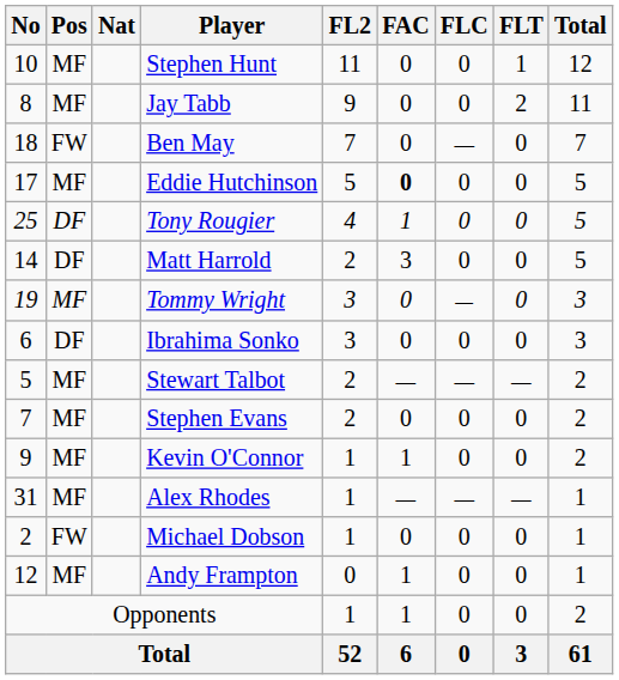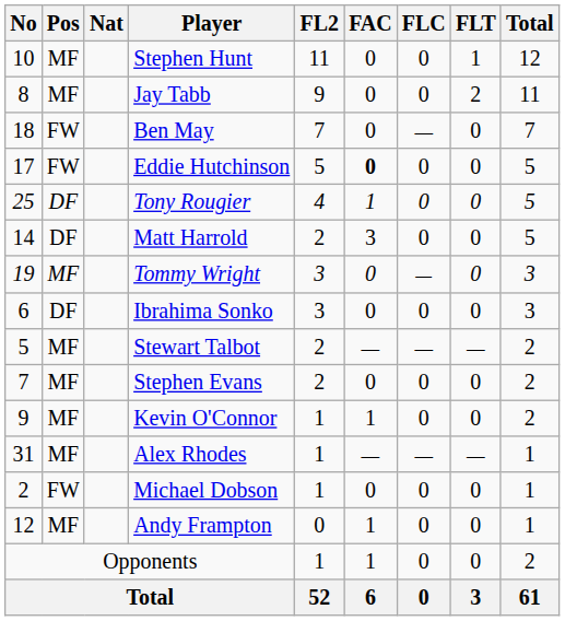Eddie Hutchinson | Pos: MF -> FW
